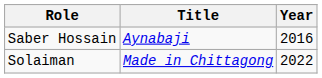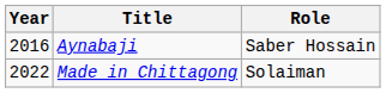columns swapped: Year <-> Role
